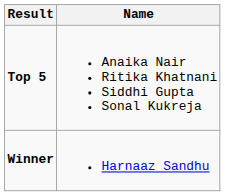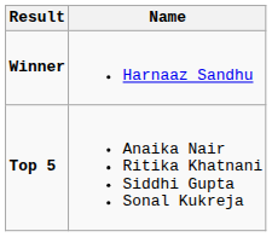rows swapped: Winner <-> Top 5
